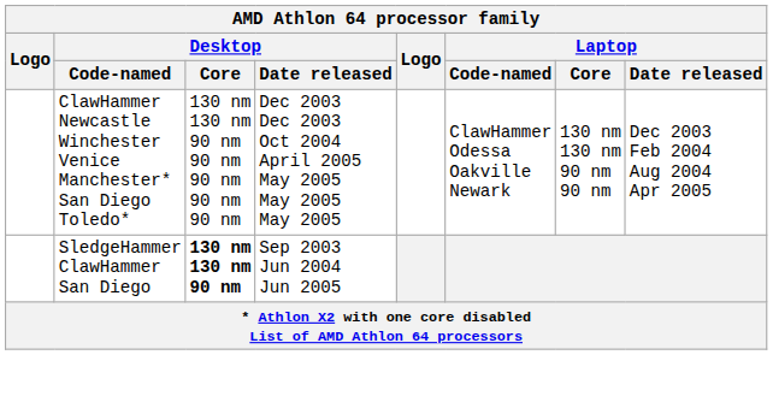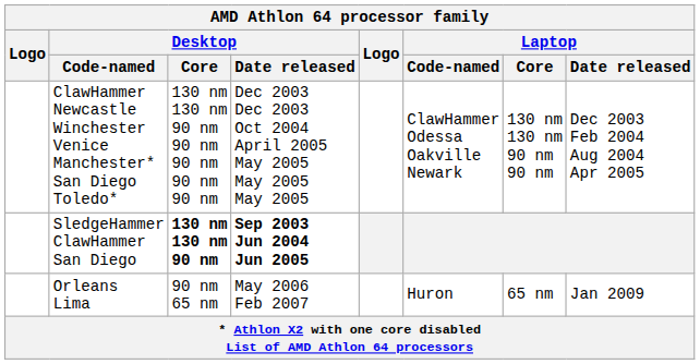SledgeHammer ClawHammer San Diego | Desktop / Date released: normal -> bold
+ row: Orleans Lima | 90 nm 65 nm | May 2006 Feb 2007 | Huron | 65 nm | Jan 2009
